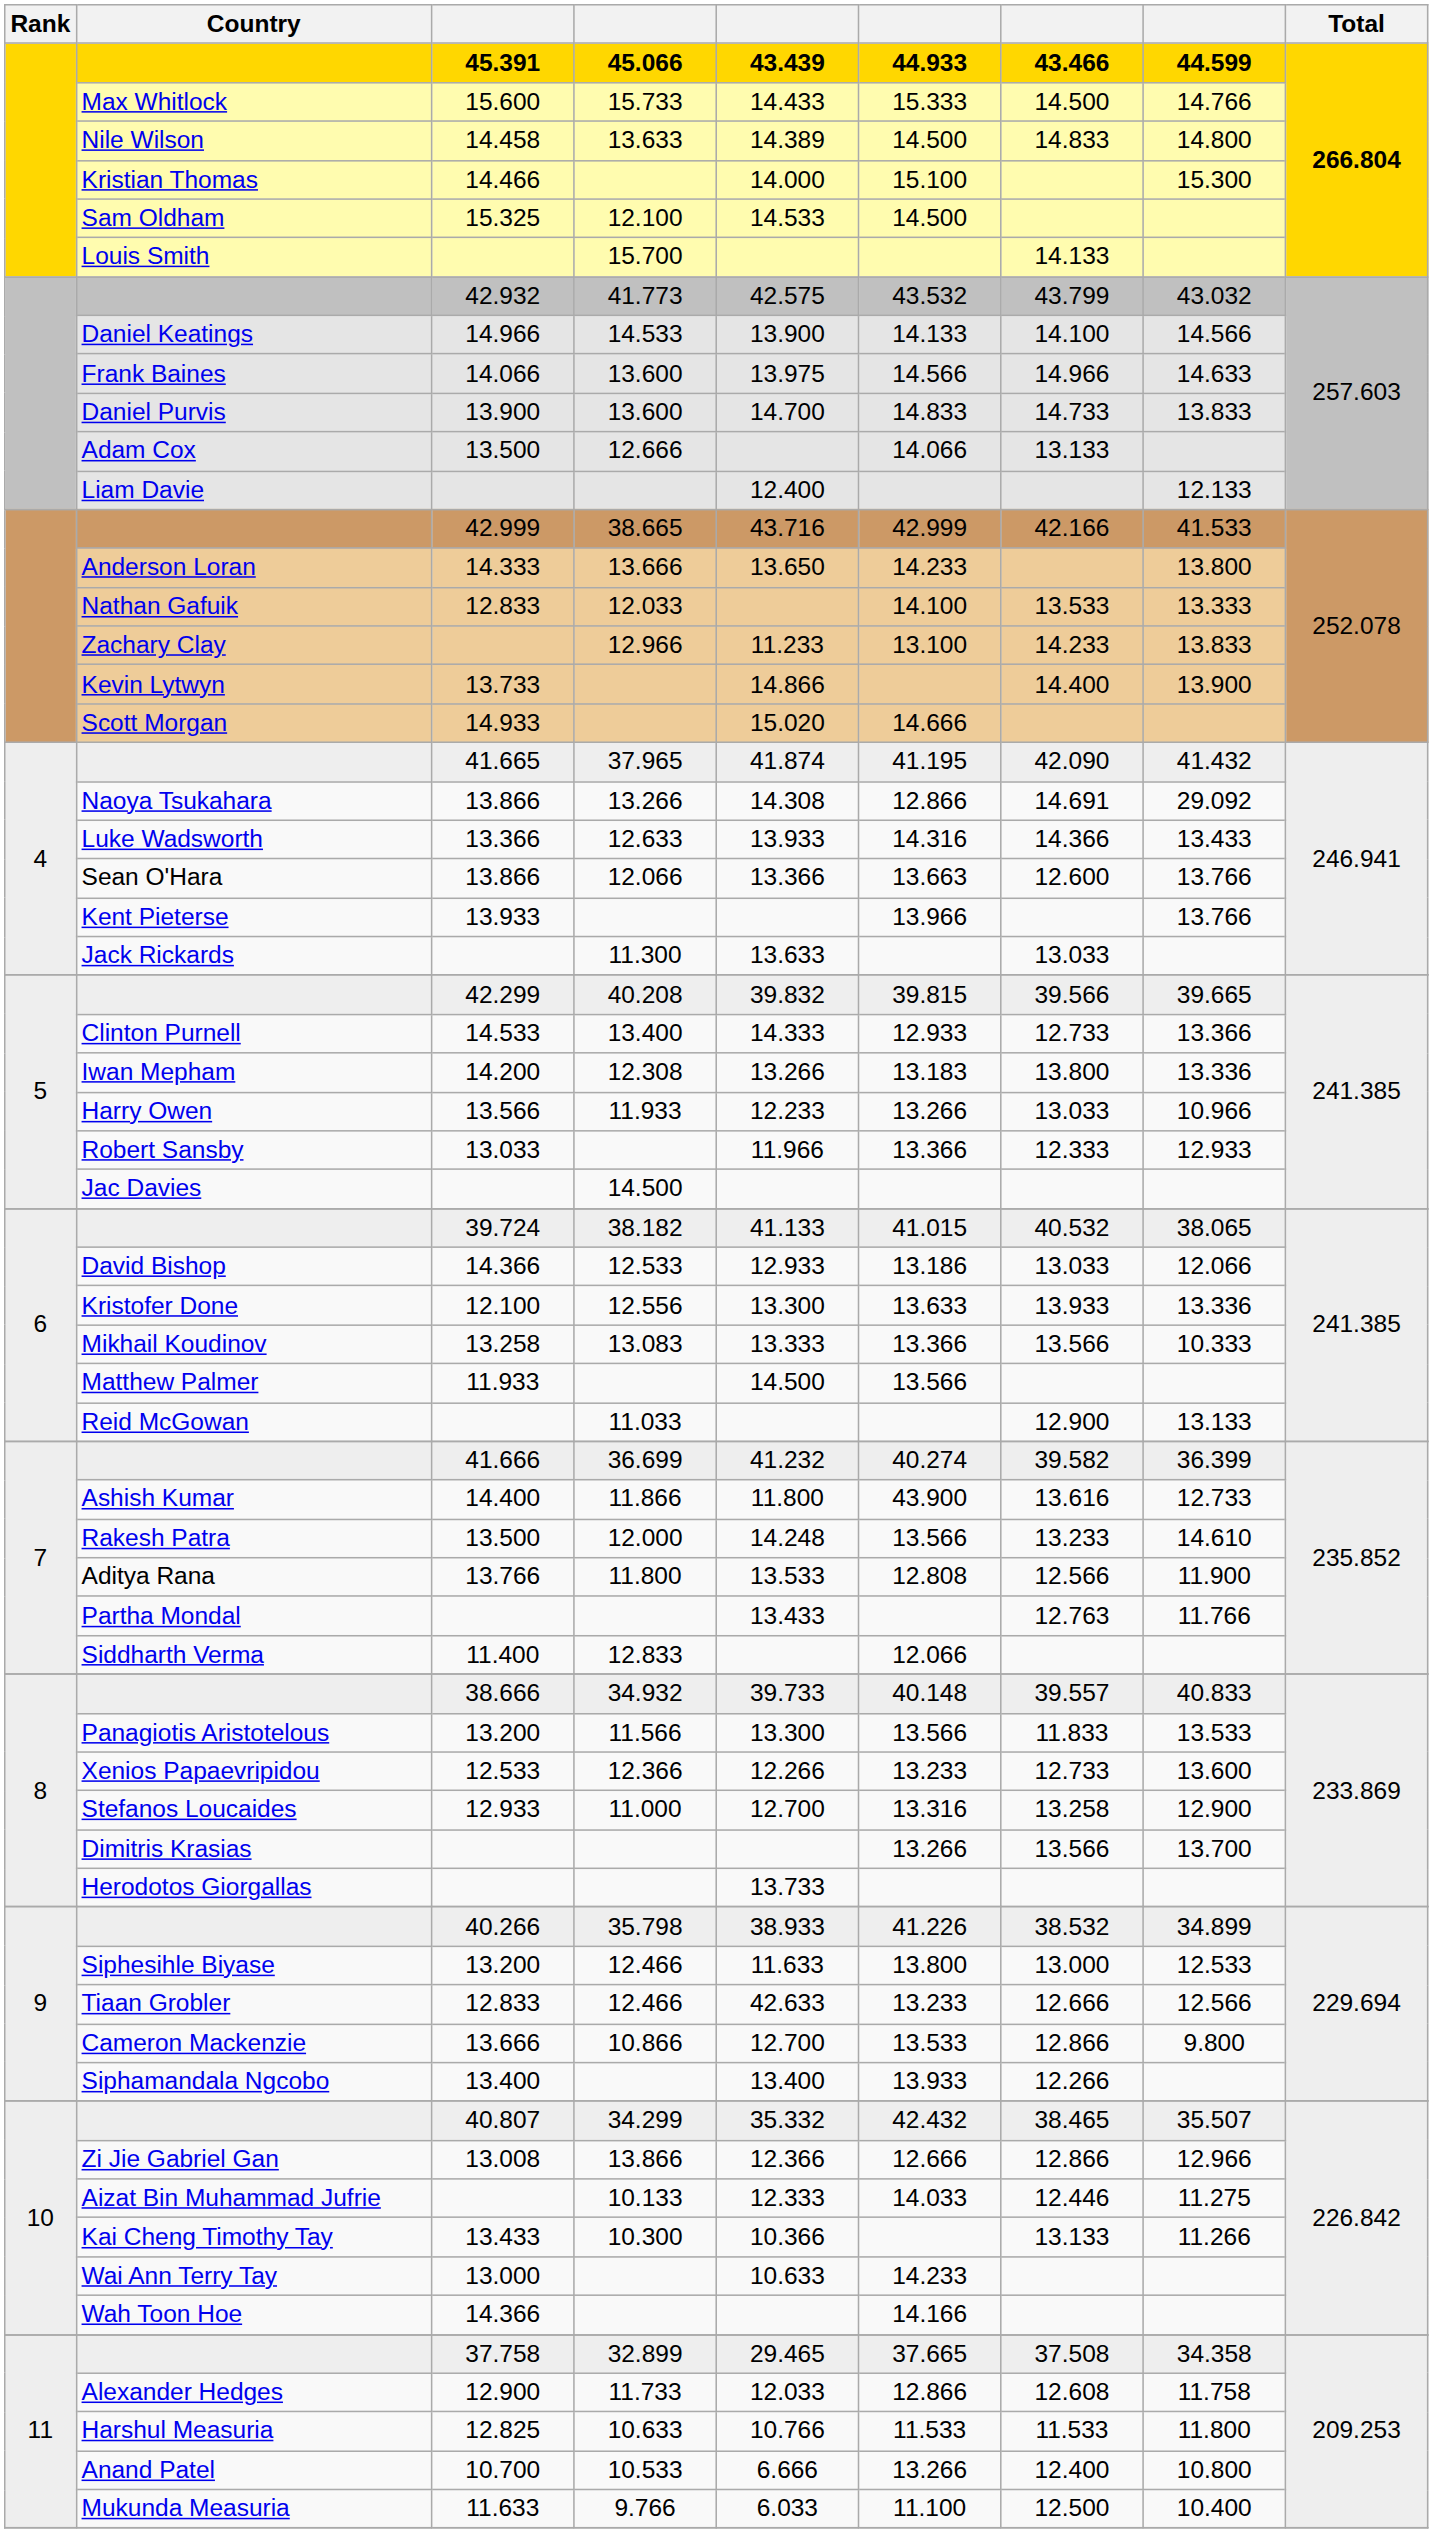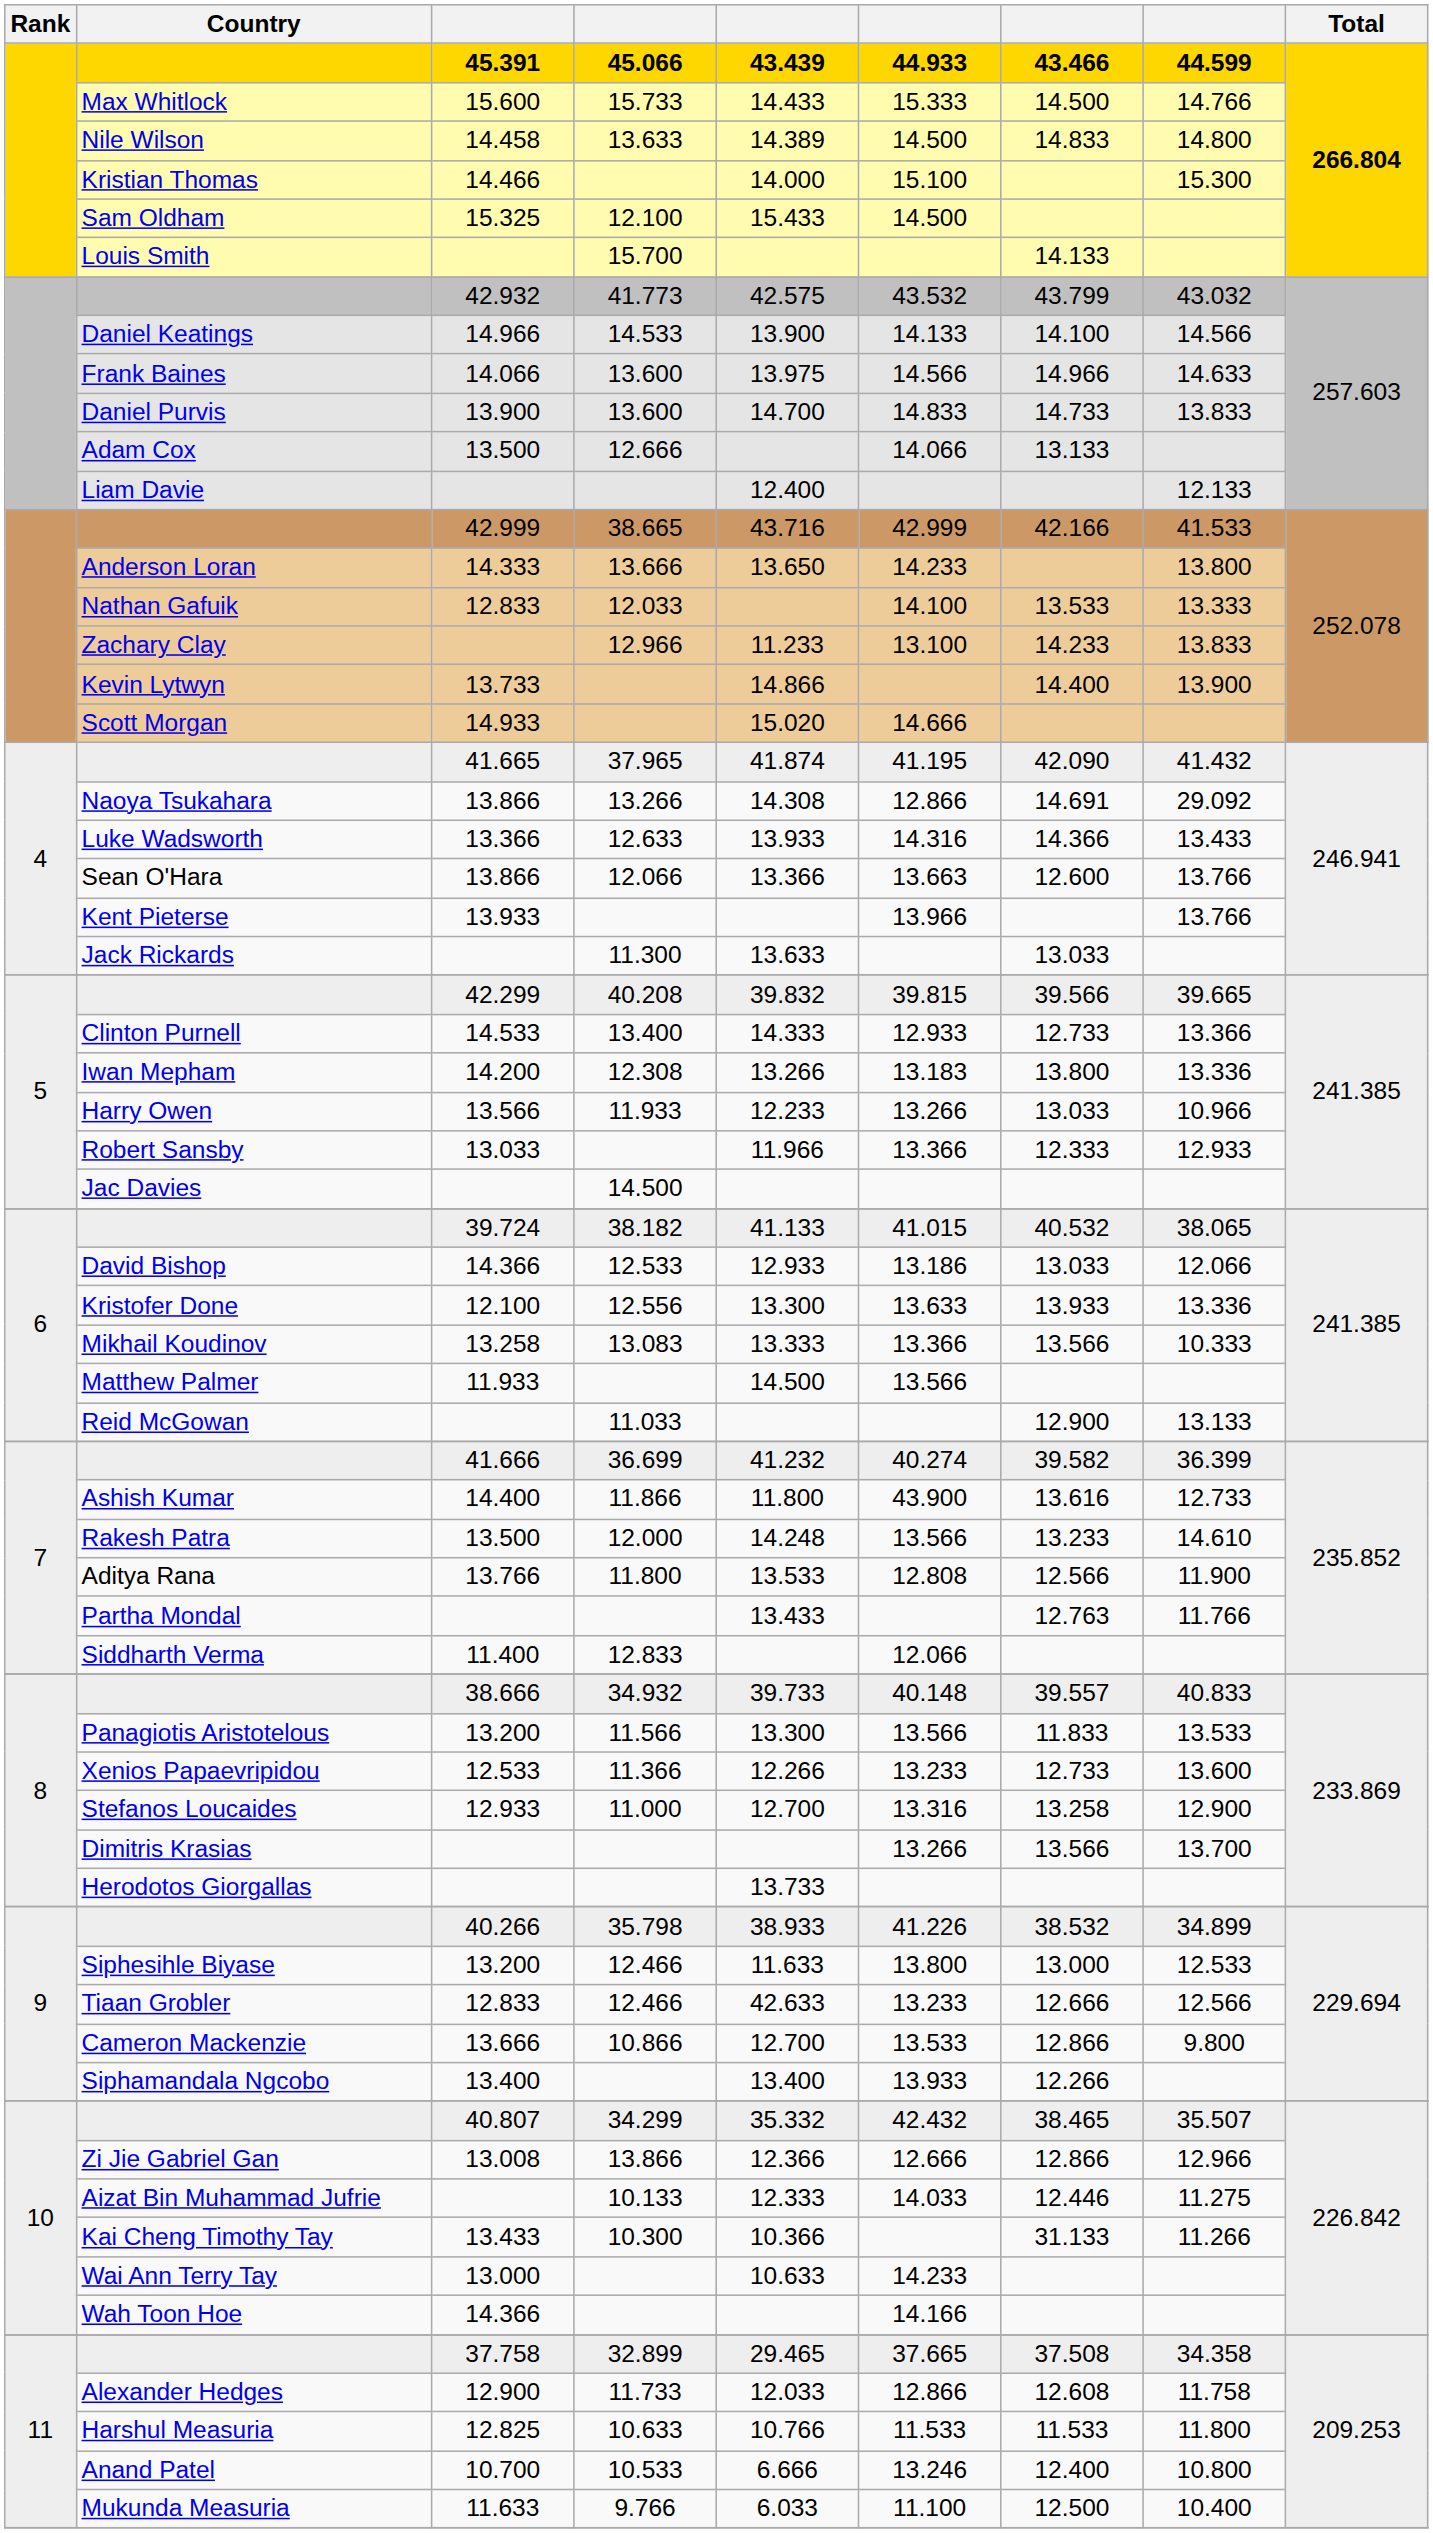Sam Oldham | column 5: 14.533 -> 15.433
Xenios Papaevripidou | column 4: 12.366 -> 11.366
Kai Cheng Timothy Tay | column 7: 13.133 -> 31.133
Anand Patel | column 6: 13.266 -> 13.246
